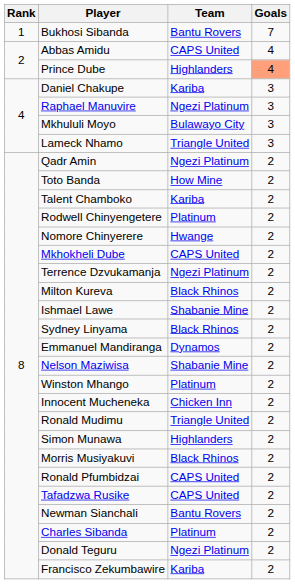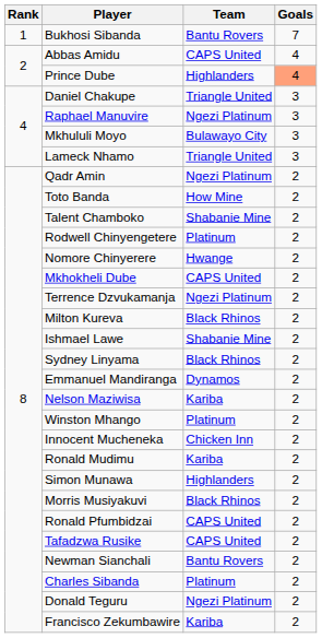Daniel Chakupe | Team: Kariba -> Triangle United
Talent Chamboko | Team: Kariba -> Shabanie Mine
Nelson Maziwisa | Team: Shabanie Mine -> Kariba
Ronald Mudimu | Team: Triangle United -> Kariba
